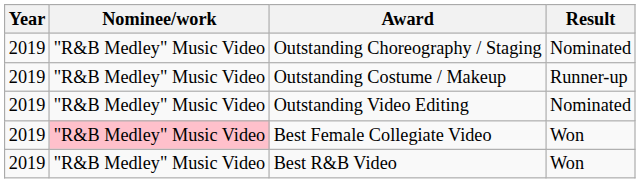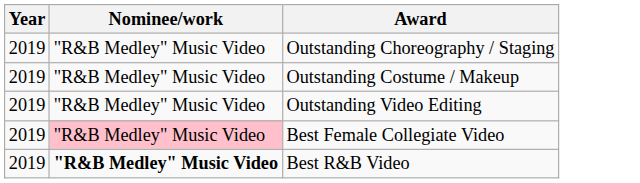- column: Result | Nominated | Runner-up | Nominated | Won | Won
Best R&B Video | Nominee/work: normal -> bold
